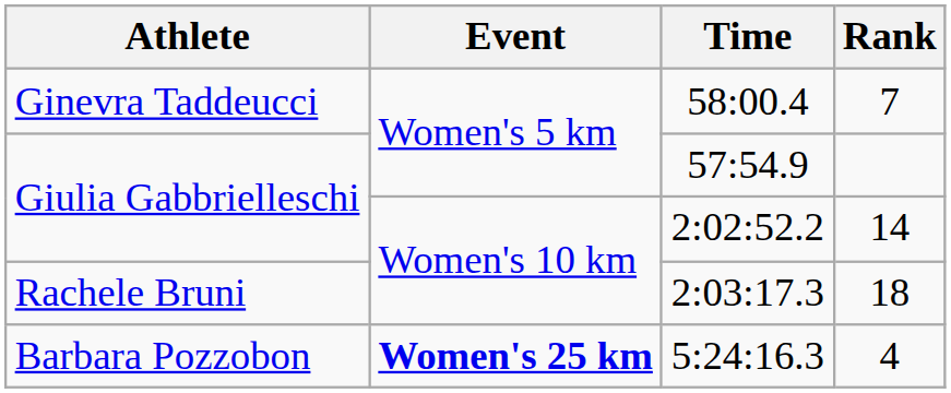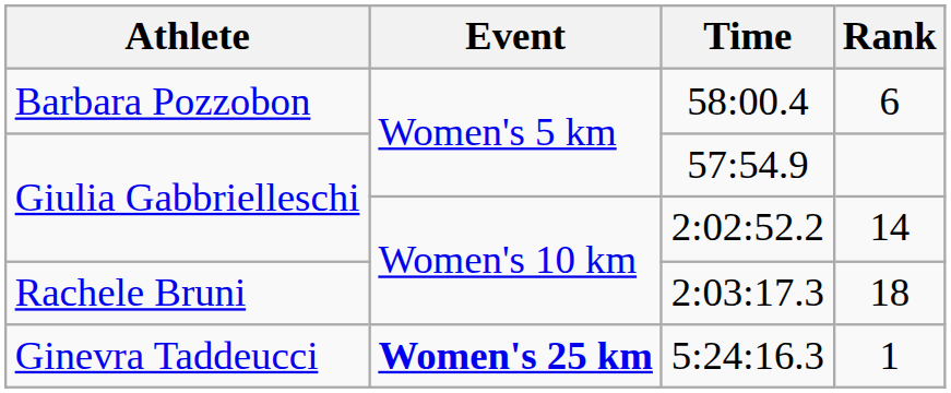58:00.4 | Athlete: Ginevra Taddeucci -> Barbara Pozzobon
58:00.4 | Rank: 7 -> 6
5:24:16.3 | Athlete: Barbara Pozzobon -> Ginevra Taddeucci
5:24:16.3 | Rank: 4 -> 1
